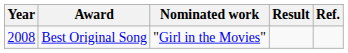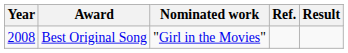columns swapped: Result <-> Ref.
